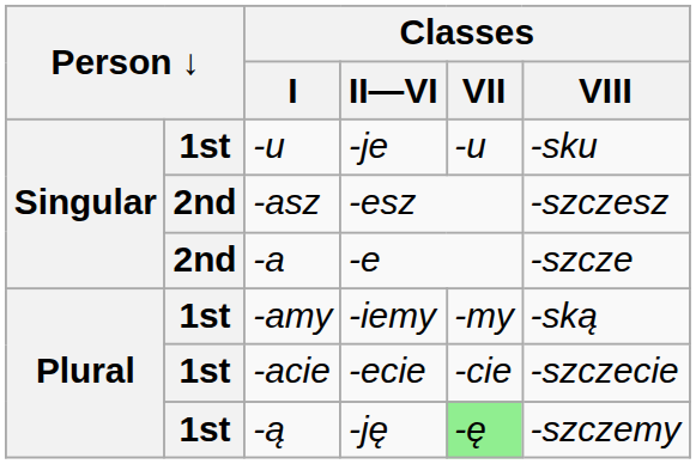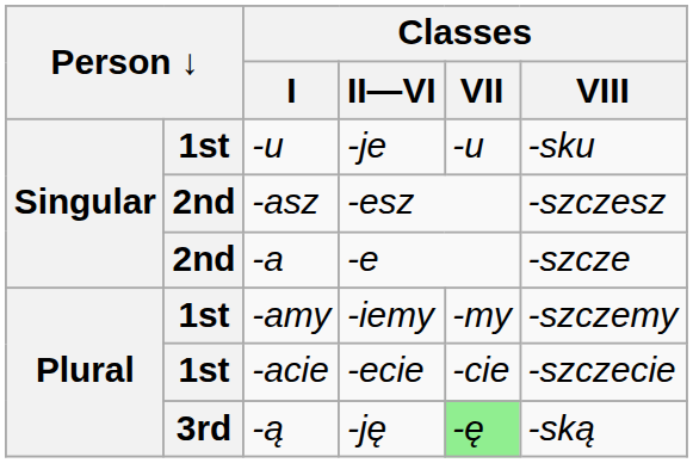-amy | Classes / VIII: -ską -> -szczemy
-ą | column 2: 1st -> 3rd
-ą | Classes / VIII: -szczemy -> -ską
